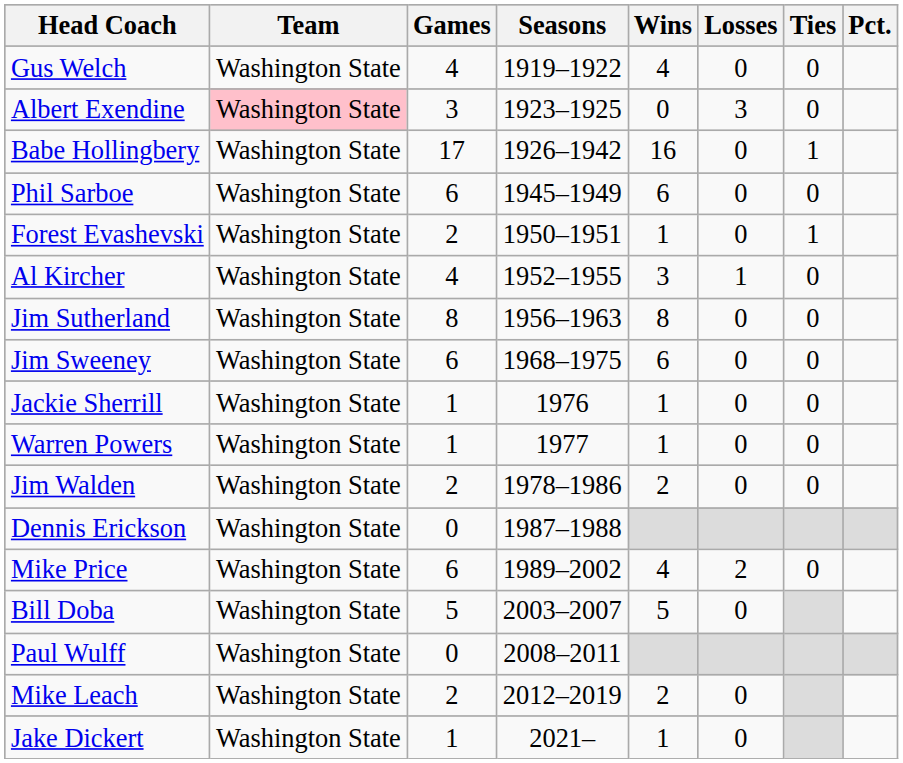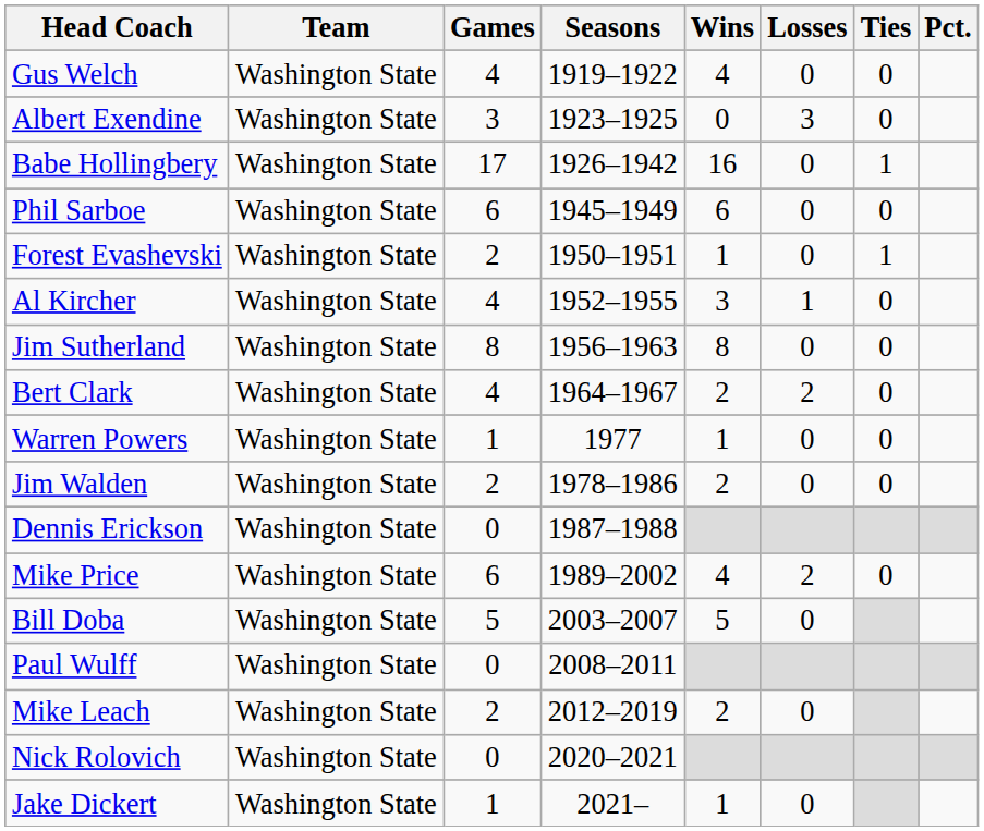Albert Exendine | Team: pink background -> no background
+ row: Bert Clark | Washington State | 4 | 1964–1967 | 2 | 2 | 0
- row: Jim Sweeney | Washington State | 6 | 1968–1975 | 6 | 0 | 0
- row: Jackie Sherrill | Washington State | 1 | 1976 | 1 | 0 | 0
+ row: Nick Rolovich | Washington State | 0 | 2020–2021
